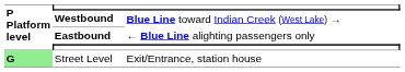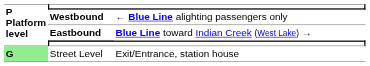Westbound | column 3: Blue Line toward Indian Creek (West Lake) → -> ← Blue Line alighting passengers only
Eastbound | column 3: ← Blue Line alighting passengers only -> Blue Line toward Indian Creek (West Lake) →
